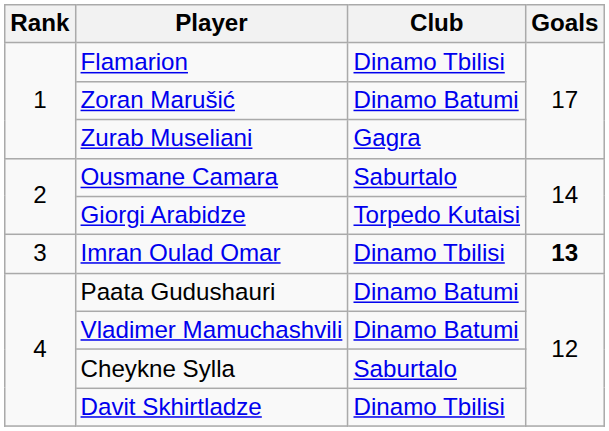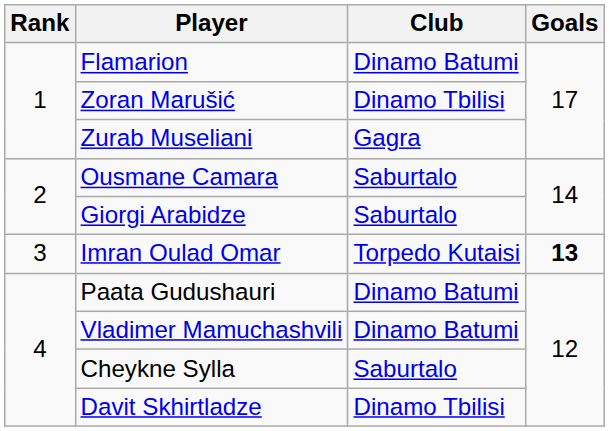Flamarion | Club: Dinamo Tbilisi -> Dinamo Batumi
Zoran Marušić | Club: Dinamo Batumi -> Dinamo Tbilisi
Giorgi Arabidze | Club: Torpedo Kutaisi -> Saburtalo
Imran Oulad Omar | Club: Dinamo Tbilisi -> Torpedo Kutaisi
